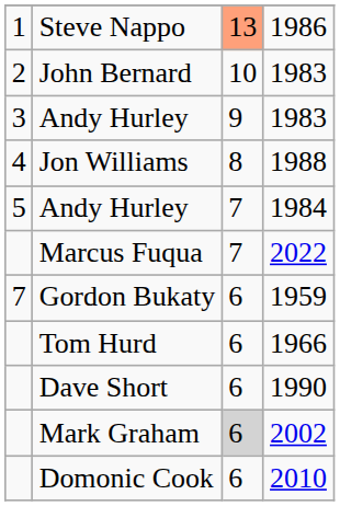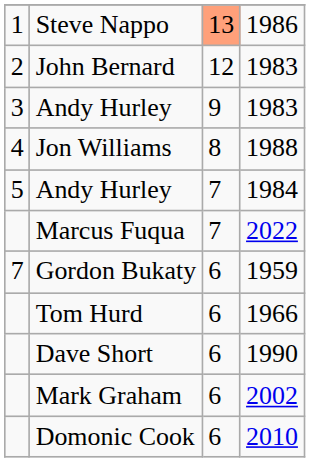John Bernard | column 3: 10 -> 12
Mark Graham | column 3: lightgrey background -> no background
